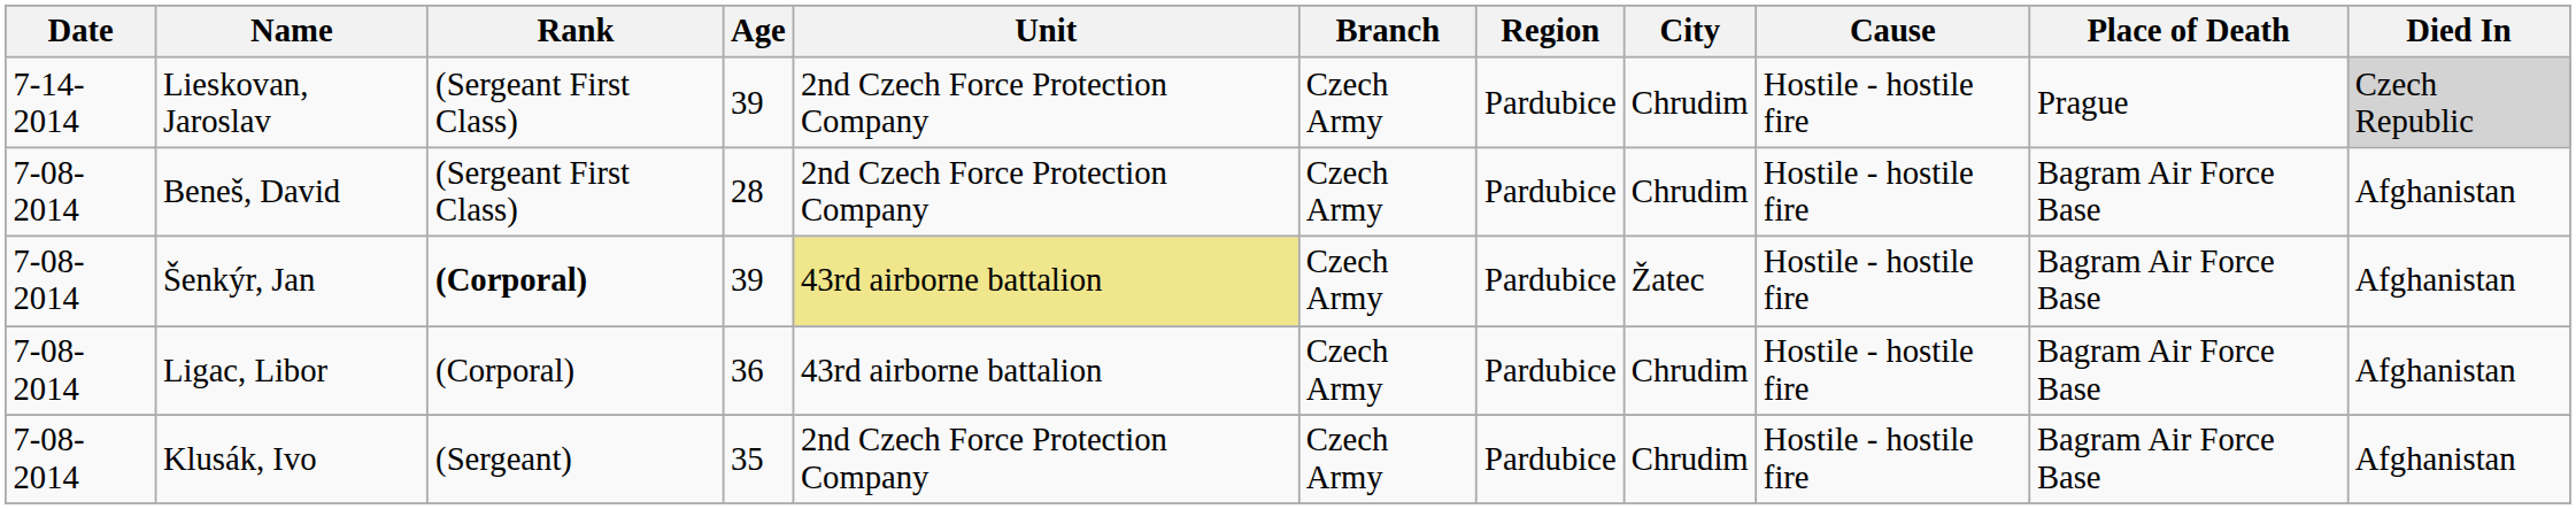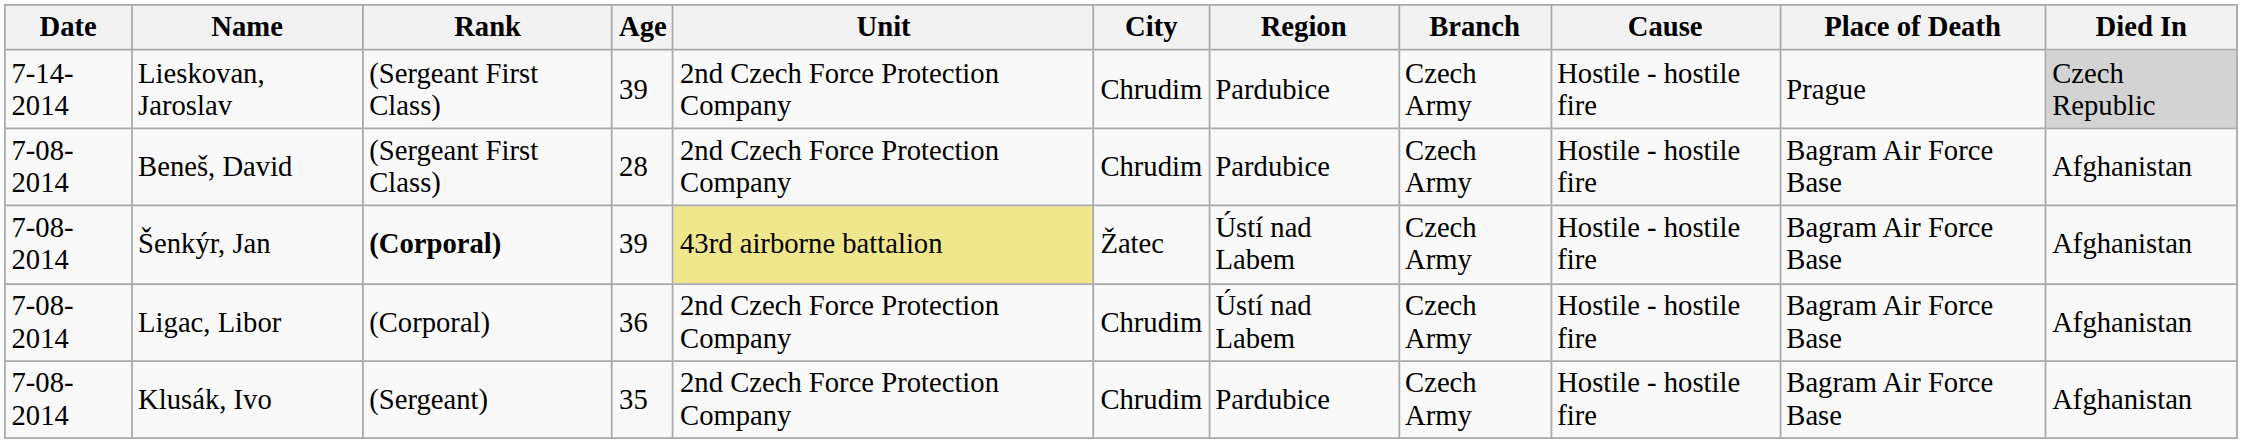columns swapped: Branch <-> City
Šenkýr, Jan | Region: Pardubice -> Ústí nad Labem
Ligac, Libor | Unit: 43rd airborne battalion -> 2nd Czech Force Protection Company
Ligac, Libor | Region: Pardubice -> Ústí nad Labem
